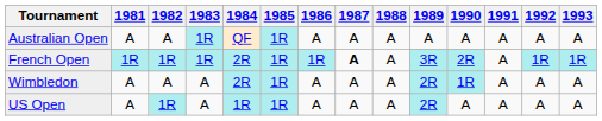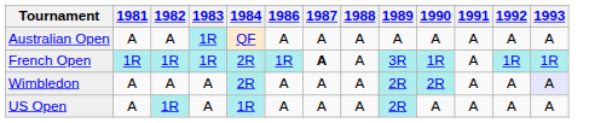- column: 1985 | 1R | 1R | 1R | 1R
French Open | 1990: 2R -> 1R
Wimbledon | 1990: 1R -> 2R
Wimbledon | 1993: no background -> lavender background
